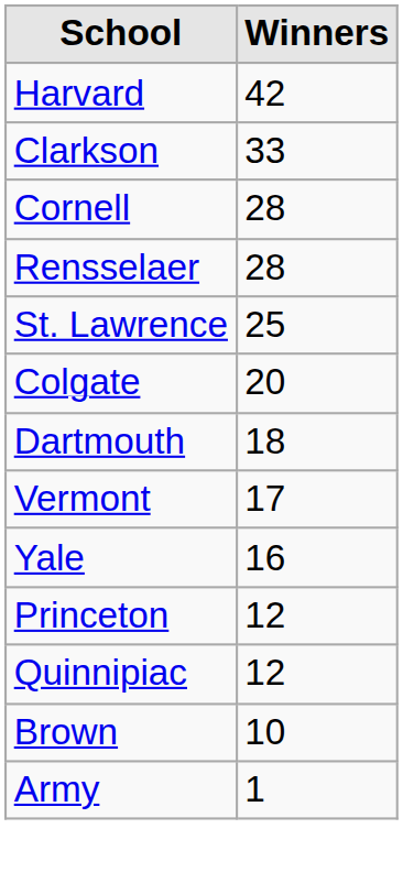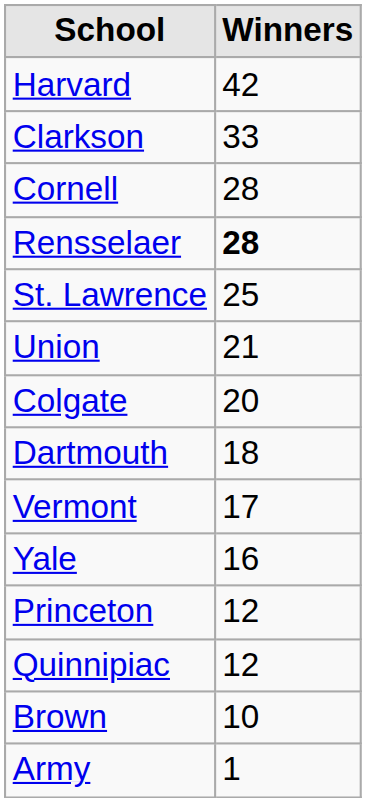Rensselaer | Winners: normal -> bold
+ row: Union | 21
